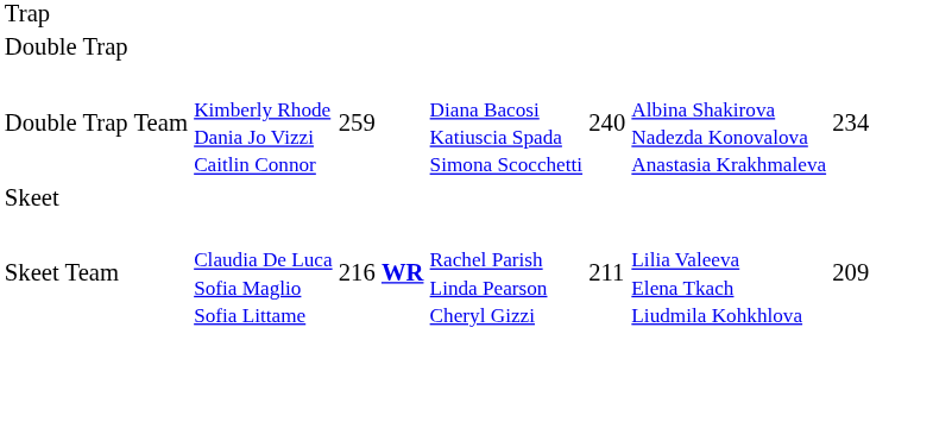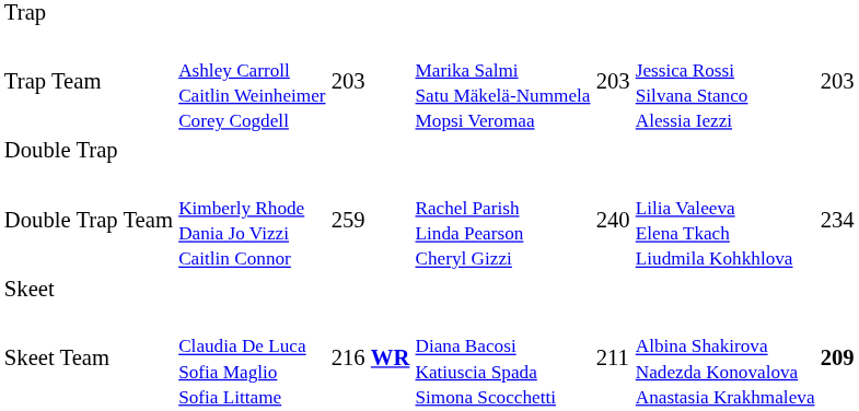+ row: Trap Team | Ashley Carroll Caitlin Weinheimer Corey Cogdell | 203 | Marika Salmi Satu Mäkelä-Nummela Mopsi Veromaa | 203 | Jessica Rossi Silvana Stanco Alessia Iezzi | 203
Double Trap Team | column 4: Diana Bacosi Katiuscia Spada Simona Scocchetti -> Rachel Parish Linda Pearson Cheryl Gizzi
Double Trap Team | column 6: Albina Shakirova Nadezda Konovalova Anastasia Krakhmaleva -> Lilia Valeeva Elena Tkach Liudmila Kohkhlova
Skeet Team | column 4: Rachel Parish Linda Pearson Cheryl Gizzi -> Diana Bacosi Katiuscia Spada Simona Scocchetti
Skeet Team | column 6: Lilia Valeeva Elena Tkach Liudmila Kohkhlova -> Albina Shakirova Nadezda Konovalova Anastasia Krakhmaleva
Skeet Team | column 7: normal -> bold
